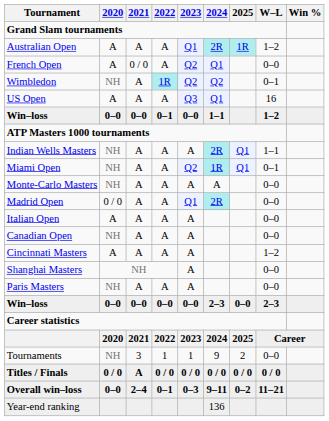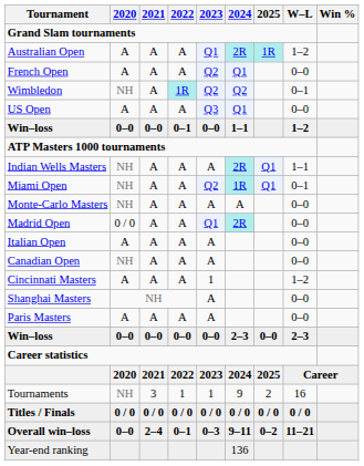French Open | 2021: 0 / 0 -> A
US Open | W–L: 16 -> 0–0
Cincinnati Masters | 2023: A -> 1
Paris Masters | 2020: NH -> A
Tournaments | W–L: 0–0 -> 16
Titles / Finals | 2021: A -> 0 / 0
